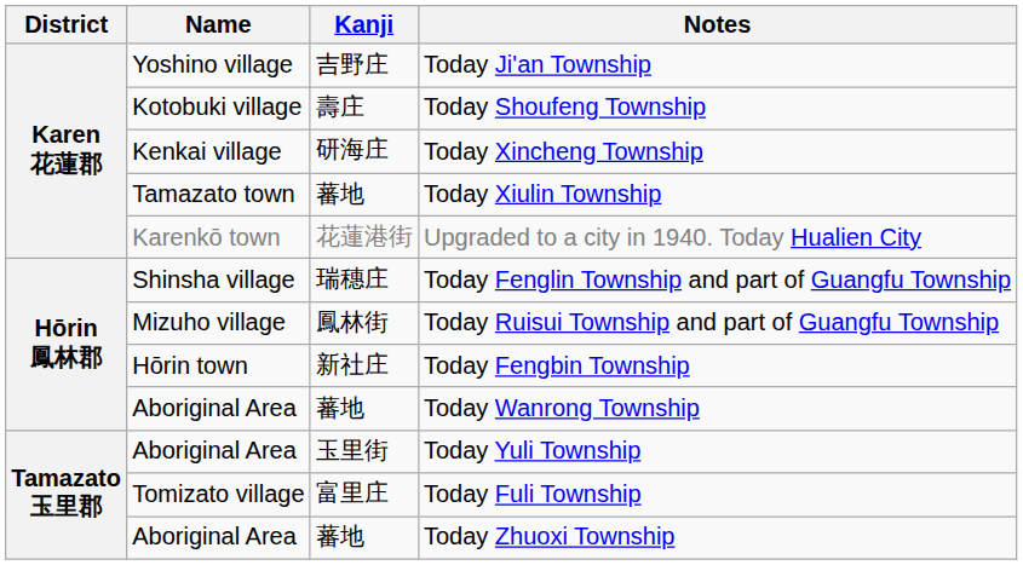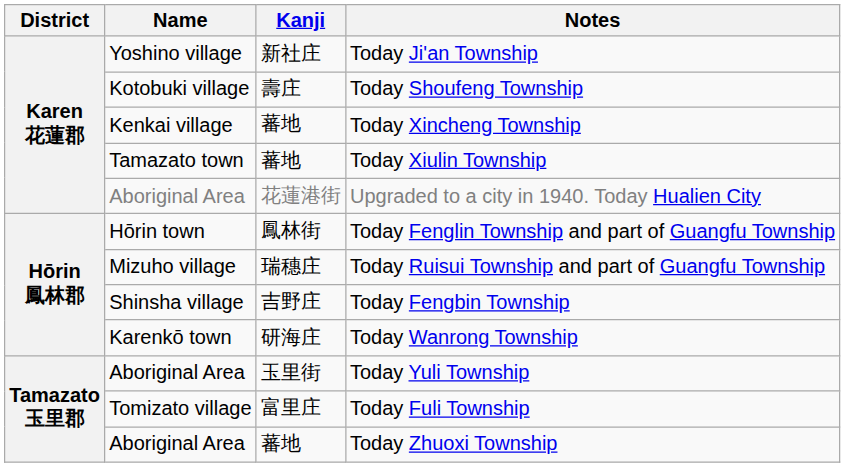Today Ji'an Township | Kanji: 吉野庄 -> 新社庄
Today Xincheng Township | Kanji: 研海庄 -> 蕃地
Upgraded to a city in 1940. Today Hualien City | Name: Karenkō town -> Aboriginal Area
Today Fenglin Township and part of Guangfu Township | Name: Shinsha village -> Hōrin town
Today Fenglin Township and part of Guangfu Township | Kanji: 瑞穗庄 -> 鳳林街
Today Ruisui Township and part of Guangfu Township | Kanji: 鳳林街 -> 瑞穗庄
Today Fengbin Township | Name: Hōrin town -> Shinsha village
Today Fengbin Township | Kanji: 新社庄 -> 吉野庄
Today Wanrong Township | Name: Aboriginal Area -> Karenkō town
Today Wanrong Township | Kanji: 蕃地 -> 研海庄
